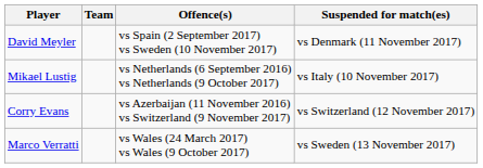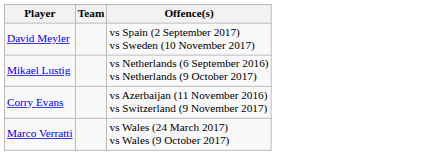- column: Suspended for match(es) | vs Denmark (11 November 2017) | vs Italy (10 November 2017) | vs Switzerland (12 November 2017) | vs Sweden (13 November 2017)
